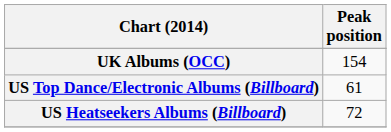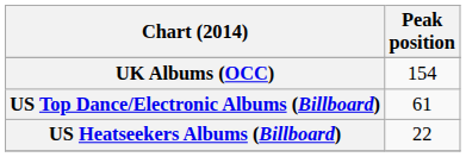US Heatseekers Albums (Billboard) | Peak position: 72 -> 22
